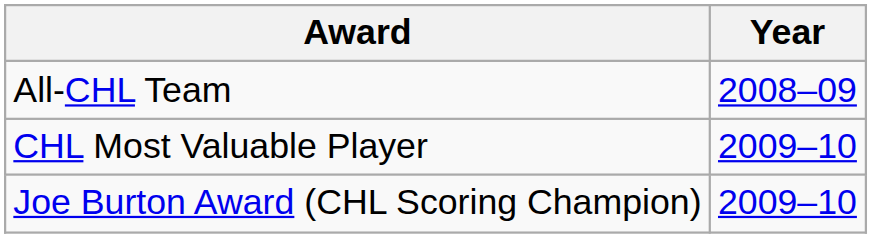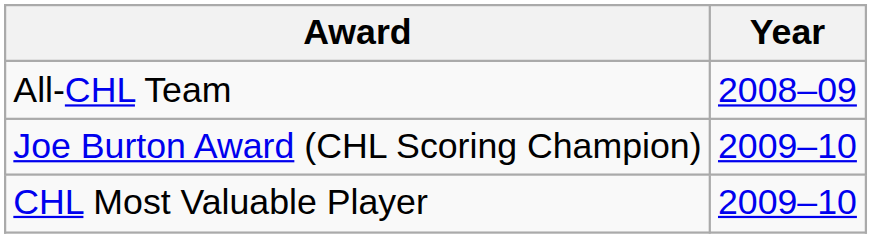rows swapped: CHL Most Valuable Player <-> Joe Burton Award (CHL Scoring Champion)
